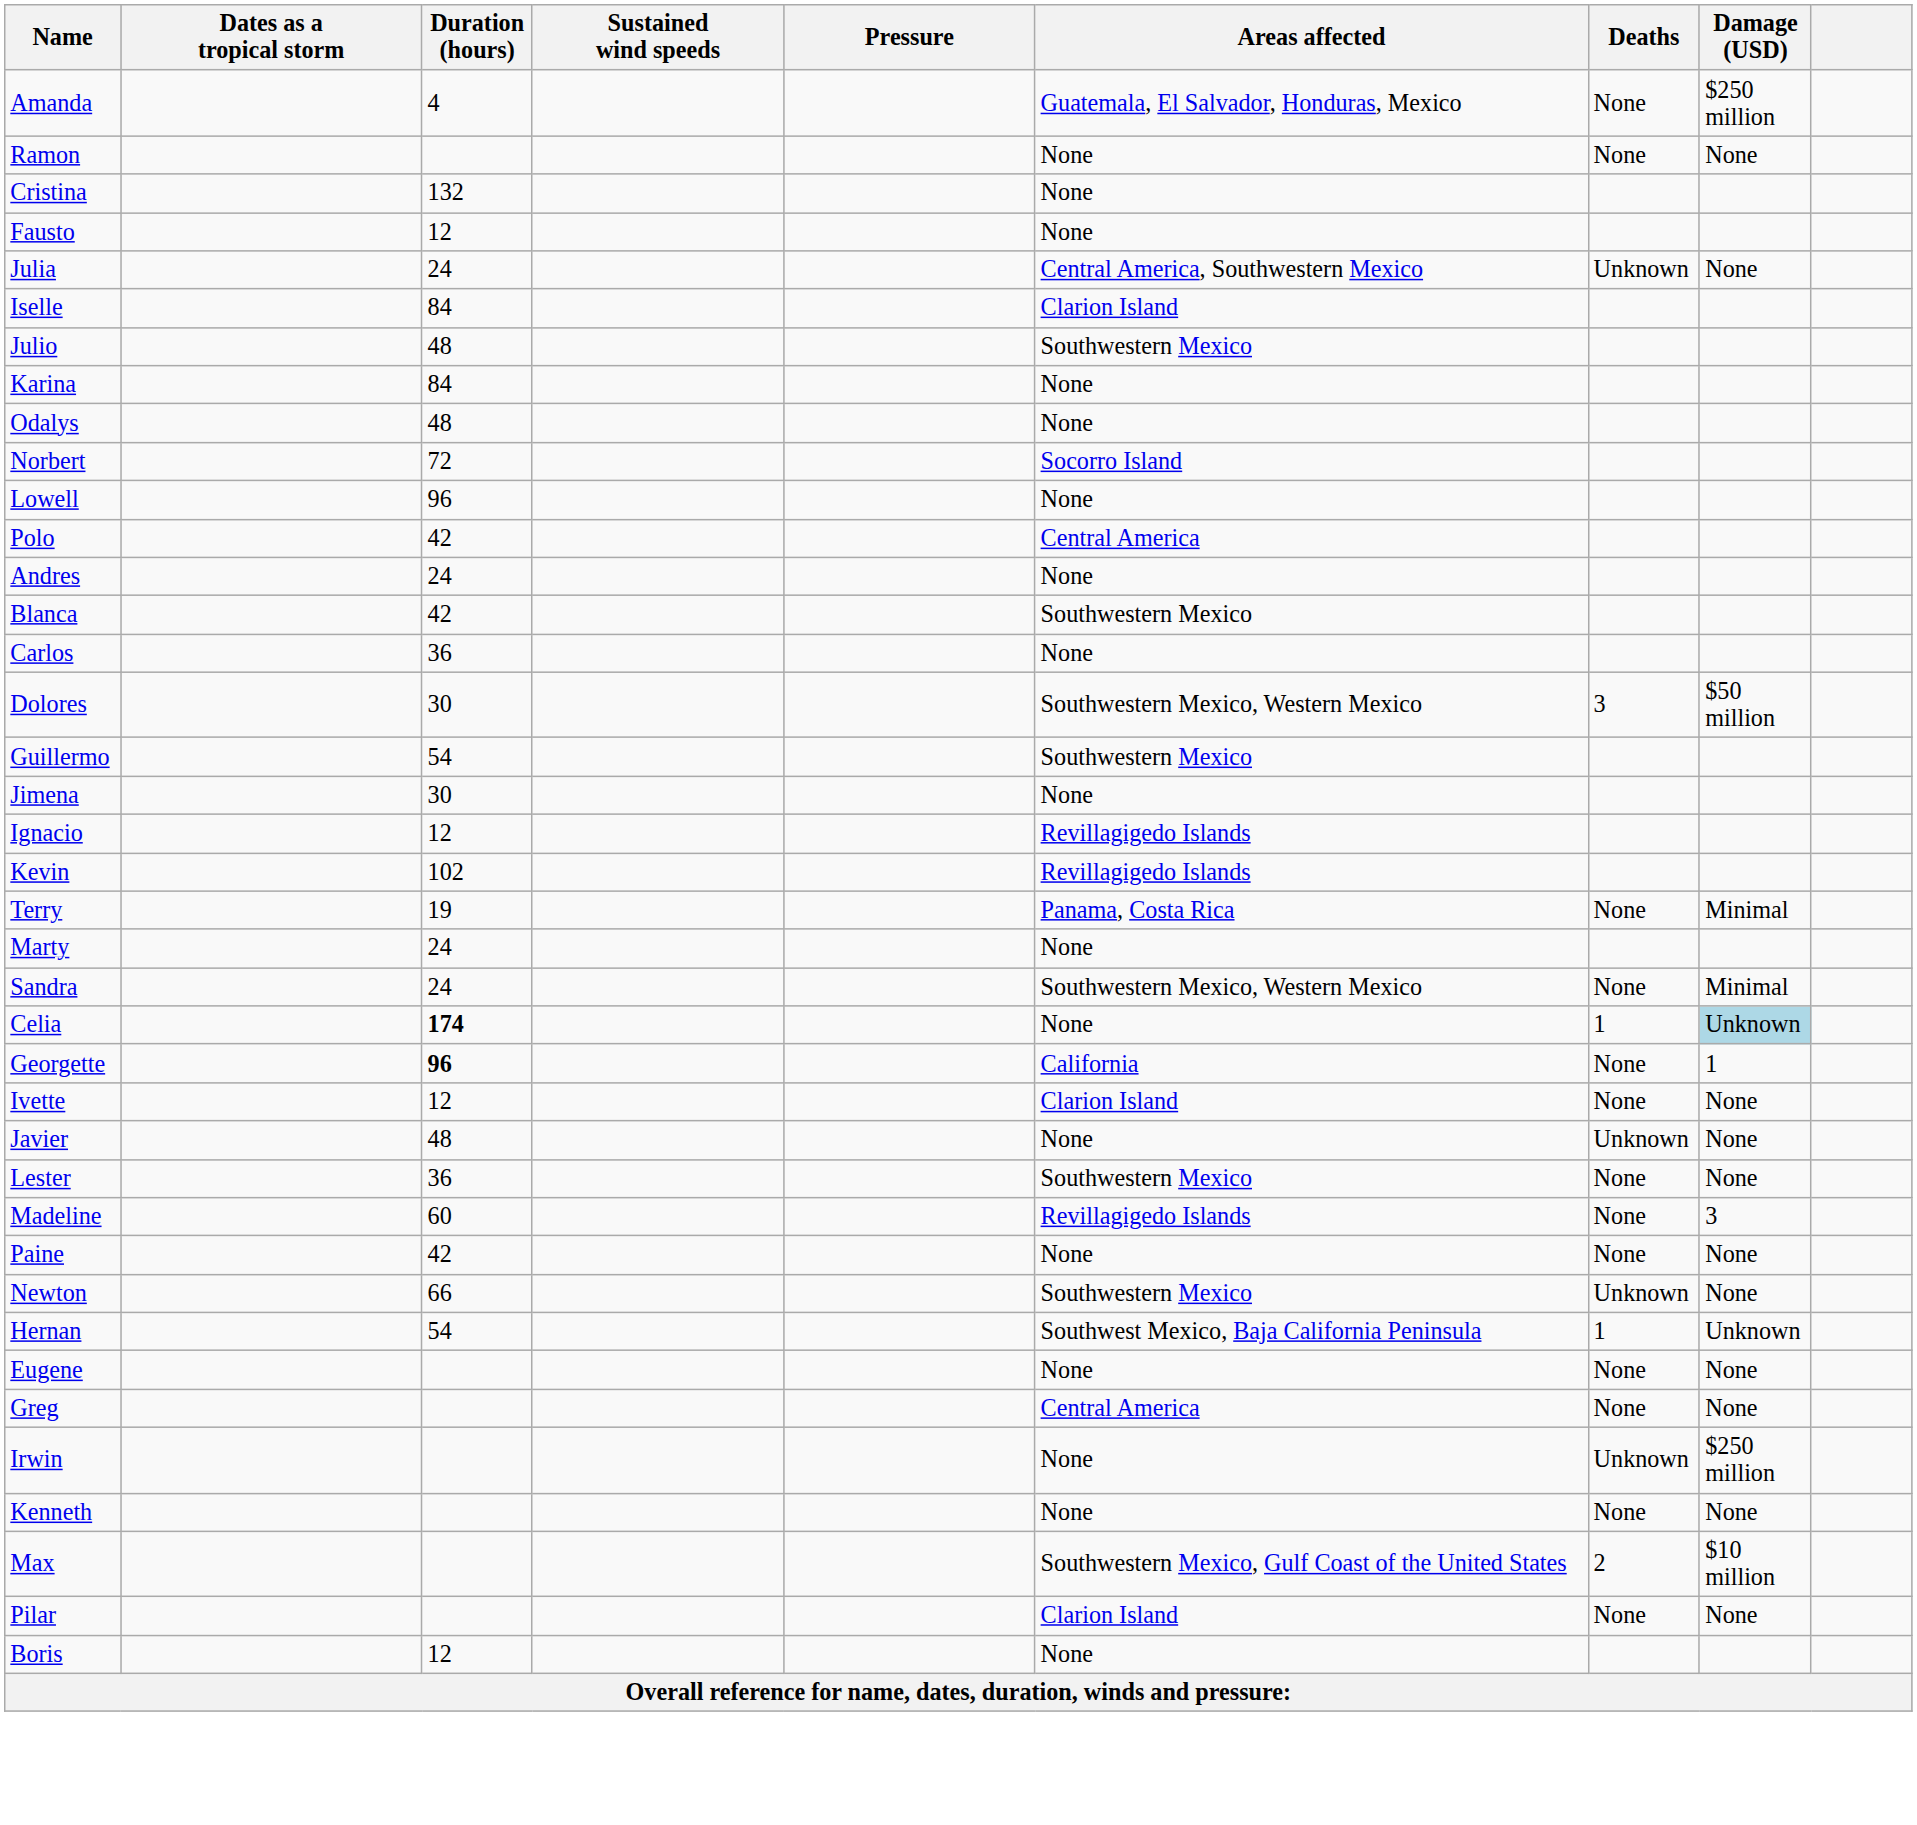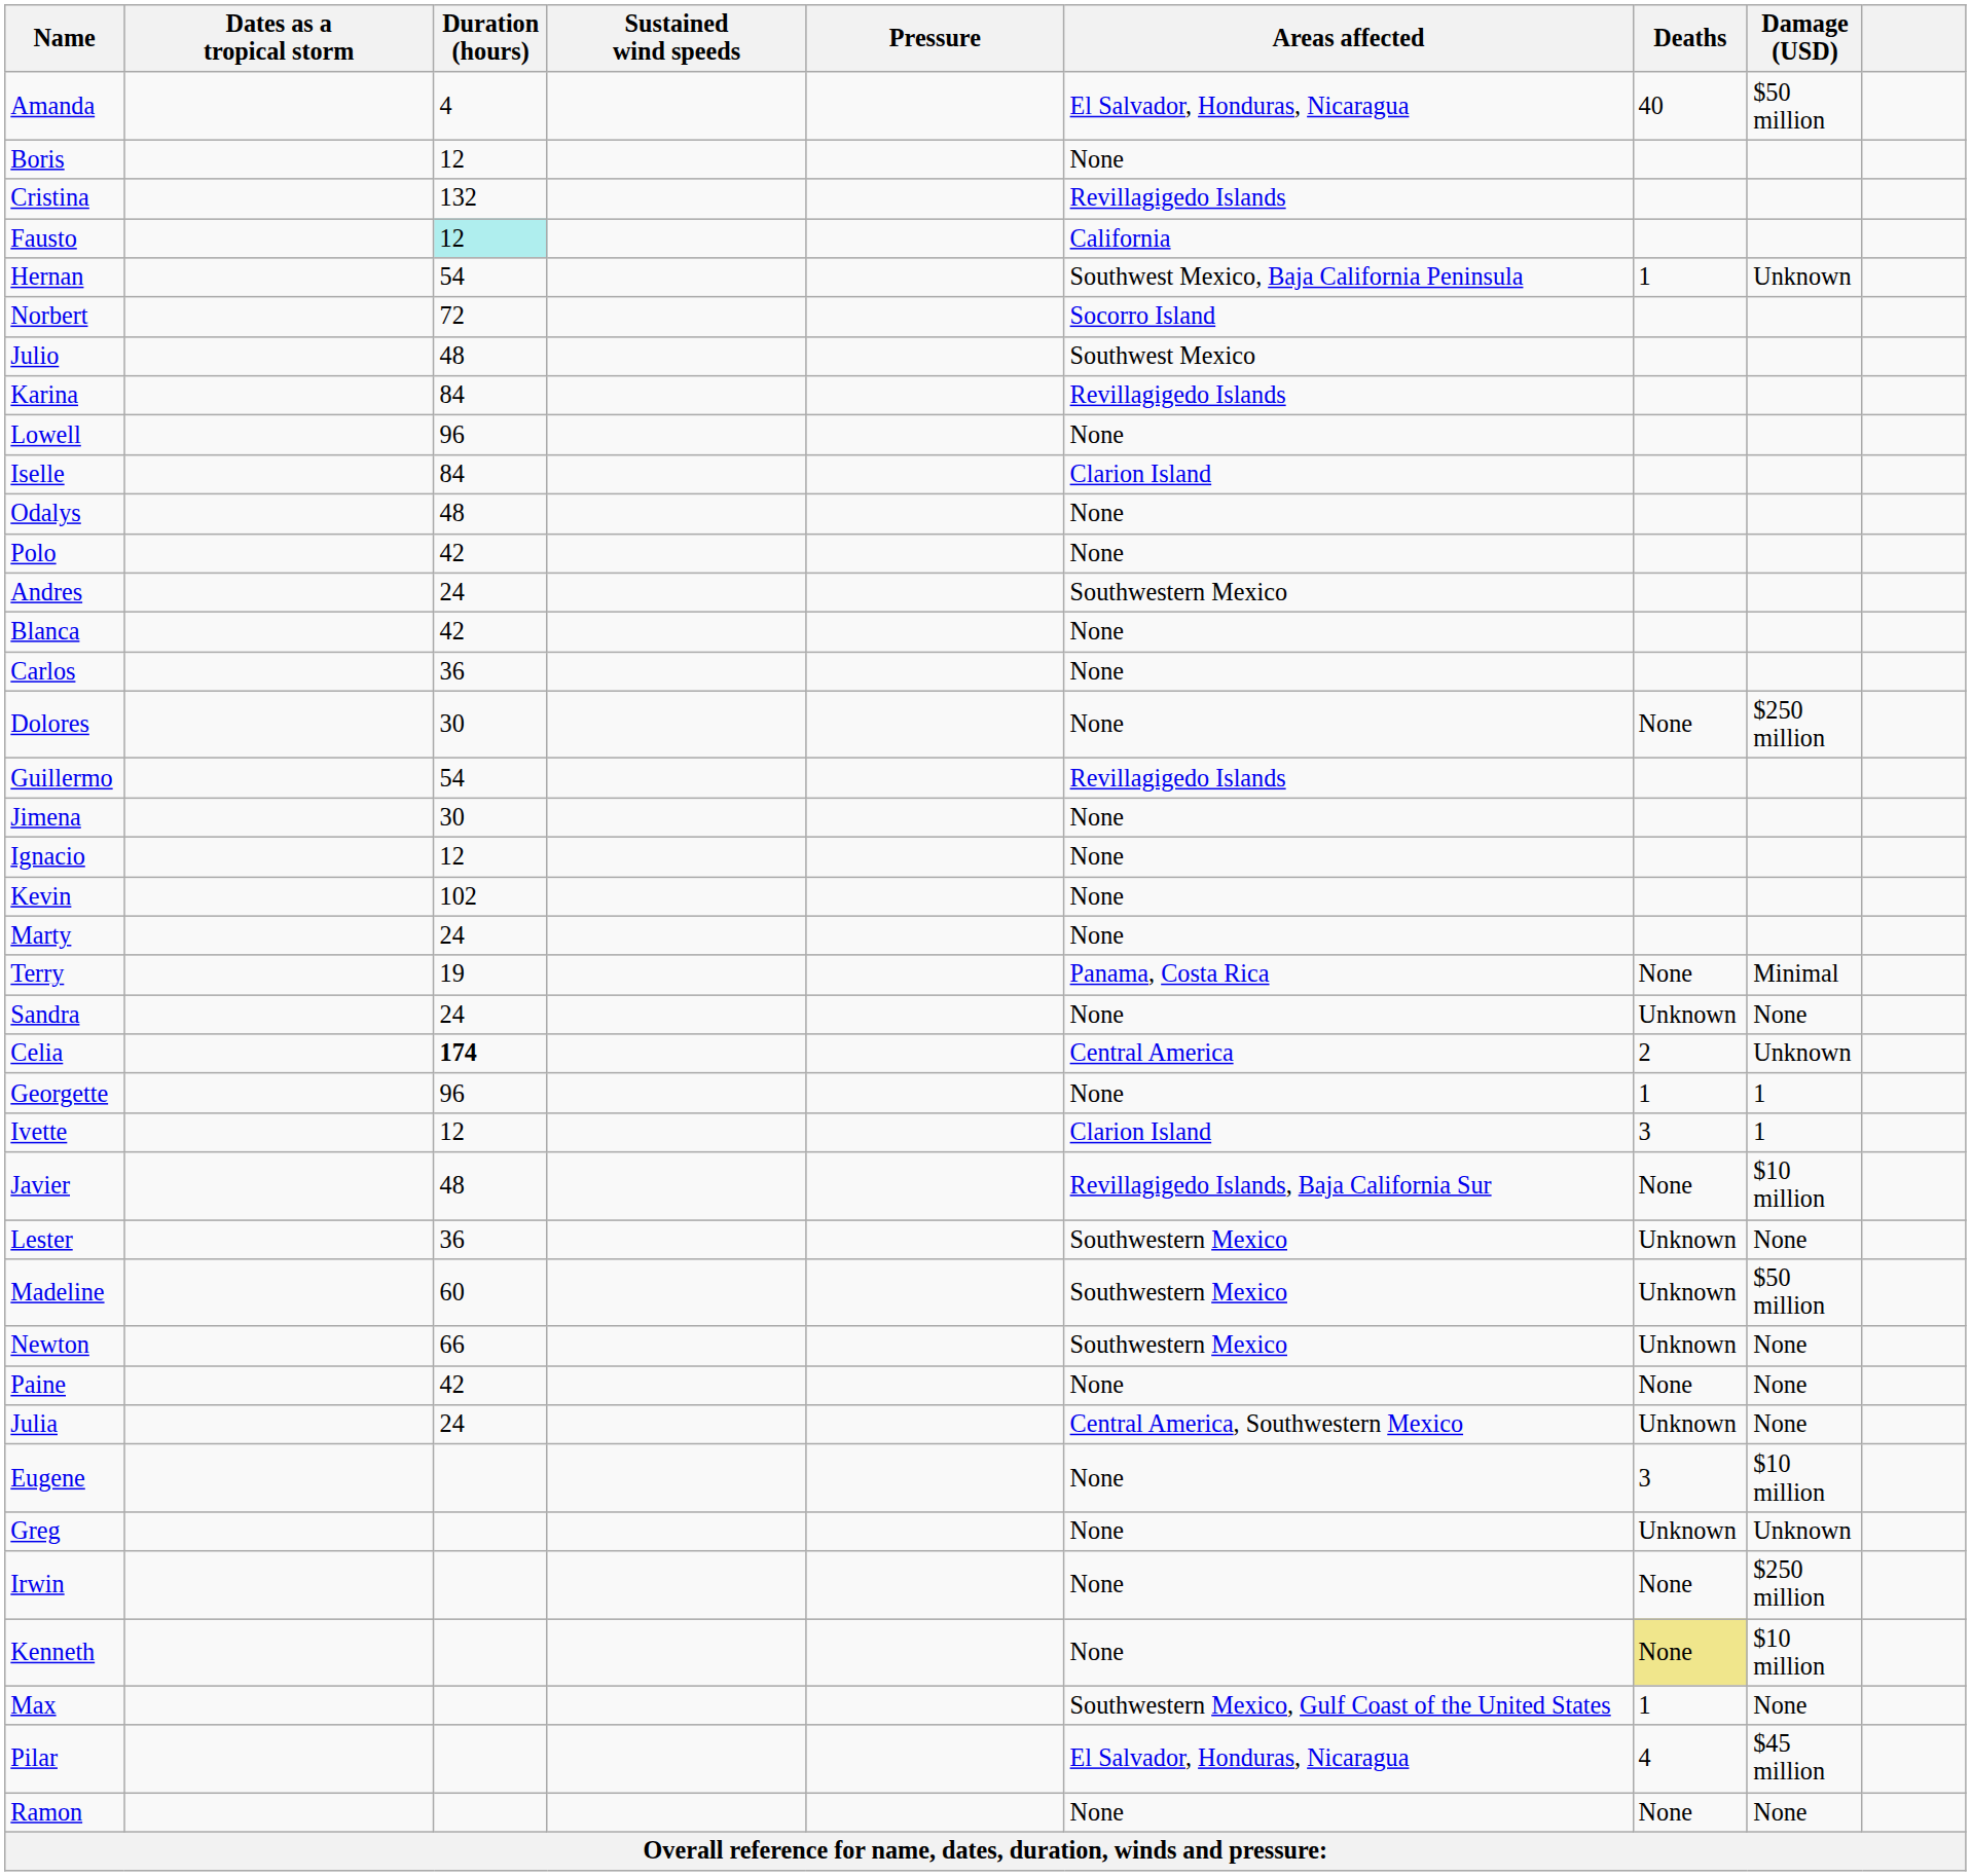Amanda | Areas affected: Guatemala, El Salvador, Honduras, Mexico -> El Salvador, Honduras, Nicaragua
Amanda | Deaths: None -> 40
Amanda | Damage (USD): $250 million -> $50 million
rows swapped: Boris <-> Ramon
Cristina | Areas affected: None -> Revillagigedo Islands
Fausto | Duration (hours): no background -> paleturquoise background
Fausto | Areas affected: None -> California
rows swapped: Hernan <-> Julia
rows swapped: Iselle <-> Norbert
Julio | Areas affected: Southwestern Mexico -> Southwest Mexico
Karina | Areas affected: None -> Revillagigedo Islands
rows swapped: Lowell <-> Odalys
Polo | Areas affected: Central America -> None
Andres | Areas affected: None -> Southwestern Mexico
Blanca | Areas affected: Southwestern Mexico -> None
Dolores | Areas affected: Southwestern Mexico, Western Mexico -> None
Dolores | Deaths: 3 -> None
Dolores | Damage (USD): $50 million -> $250 million
Guillermo | Areas affected: Southwestern Mexico -> Revillagigedo Islands
Ignacio | Areas affected: Revillagigedo Islands -> None
Kevin | Areas affected: Revillagigedo Islands -> None
rows swapped: Marty <-> Terry
Sandra | Areas affected: Southwestern Mexico, Western Mexico -> None
Sandra | Deaths: None -> Unknown
Sandra | Damage (USD): Minimal -> None
Celia | Areas affected: None -> Central America
Celia | Deaths: 1 -> 2
Celia | Damage (USD): lightblue background -> no background
Georgette | Duration (hours): bold -> normal
Georgette | Areas affected: California -> None
Georgette | Deaths: None -> 1
Ivette | Deaths: None -> 3
Ivette | Damage (USD): None -> 1
Javier | Areas affected: None -> Revillagigedo Islands, Baja California Sur
Javier | Deaths: Unknown -> None
Javier | Damage (USD): None -> $10 million
Lester | Deaths: None -> Unknown
Madeline | Areas affected: Revillagigedo Islands -> Southwestern Mexico
Madeline | Deaths: None -> Unknown
Madeline | Damage (USD): 3 -> $50 million
rows swapped: Newton <-> Paine
Eugene | Deaths: None -> 3
Eugene | Damage (USD): None -> $10 million
Greg | Areas affected: Central America -> None
Greg | Deaths: None -> Unknown
Greg | Damage (USD): None -> Unknown
Irwin | Deaths: Unknown -> None
Kenneth | Deaths: no background -> khaki background
Kenneth | Damage (USD): None -> $10 million
Max | Deaths: 2 -> 1
Max | Damage (USD): $10 million -> None
Pilar | Areas affected: Clarion Island -> El Salvador, Honduras, Nicaragua
Pilar | Deaths: None -> 4
Pilar | Damage (USD): None -> $45 million
